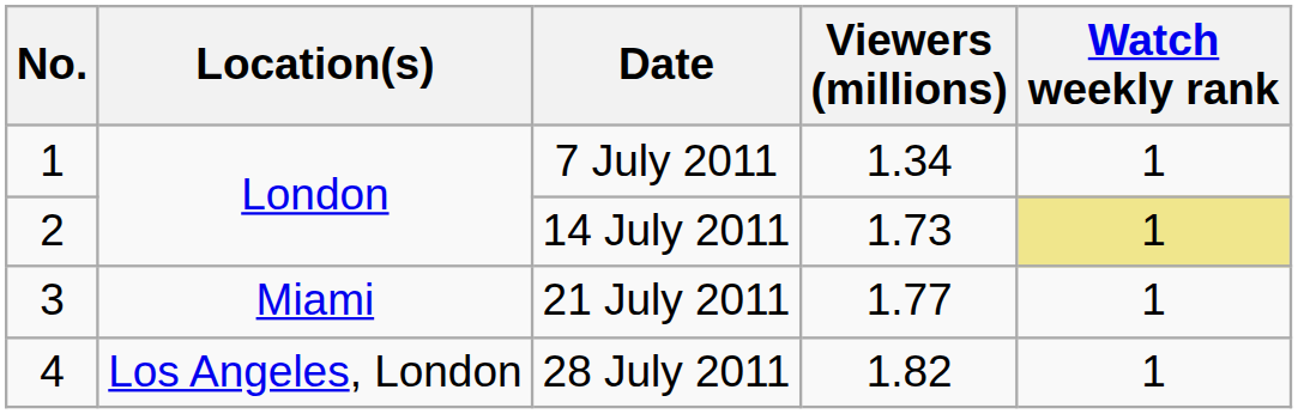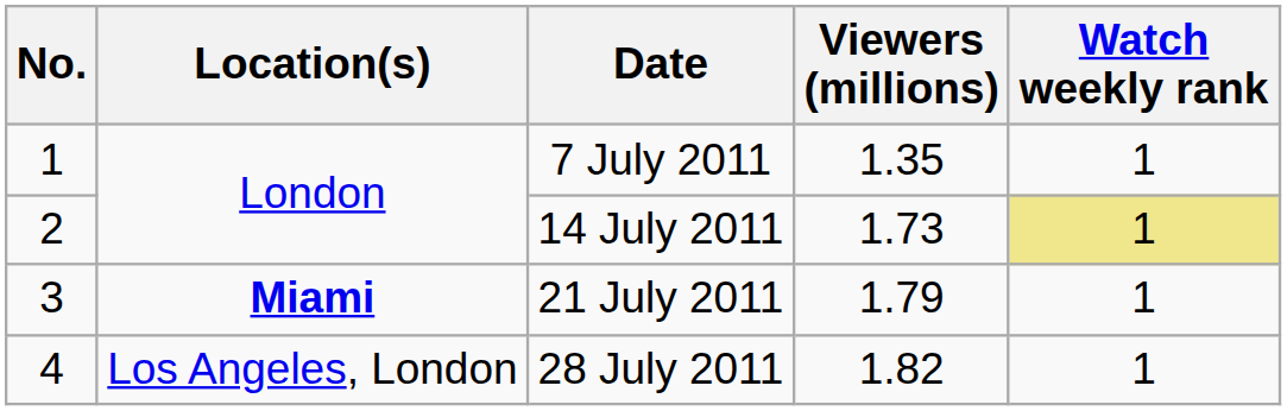7 July 2011 | Viewers (millions): 1.34 -> 1.35
21 July 2011 | Location(s): normal -> bold
21 July 2011 | Viewers (millions): 1.77 -> 1.79
